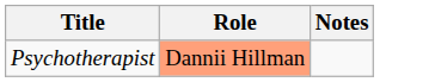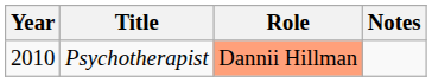+ column: Year | 2010
